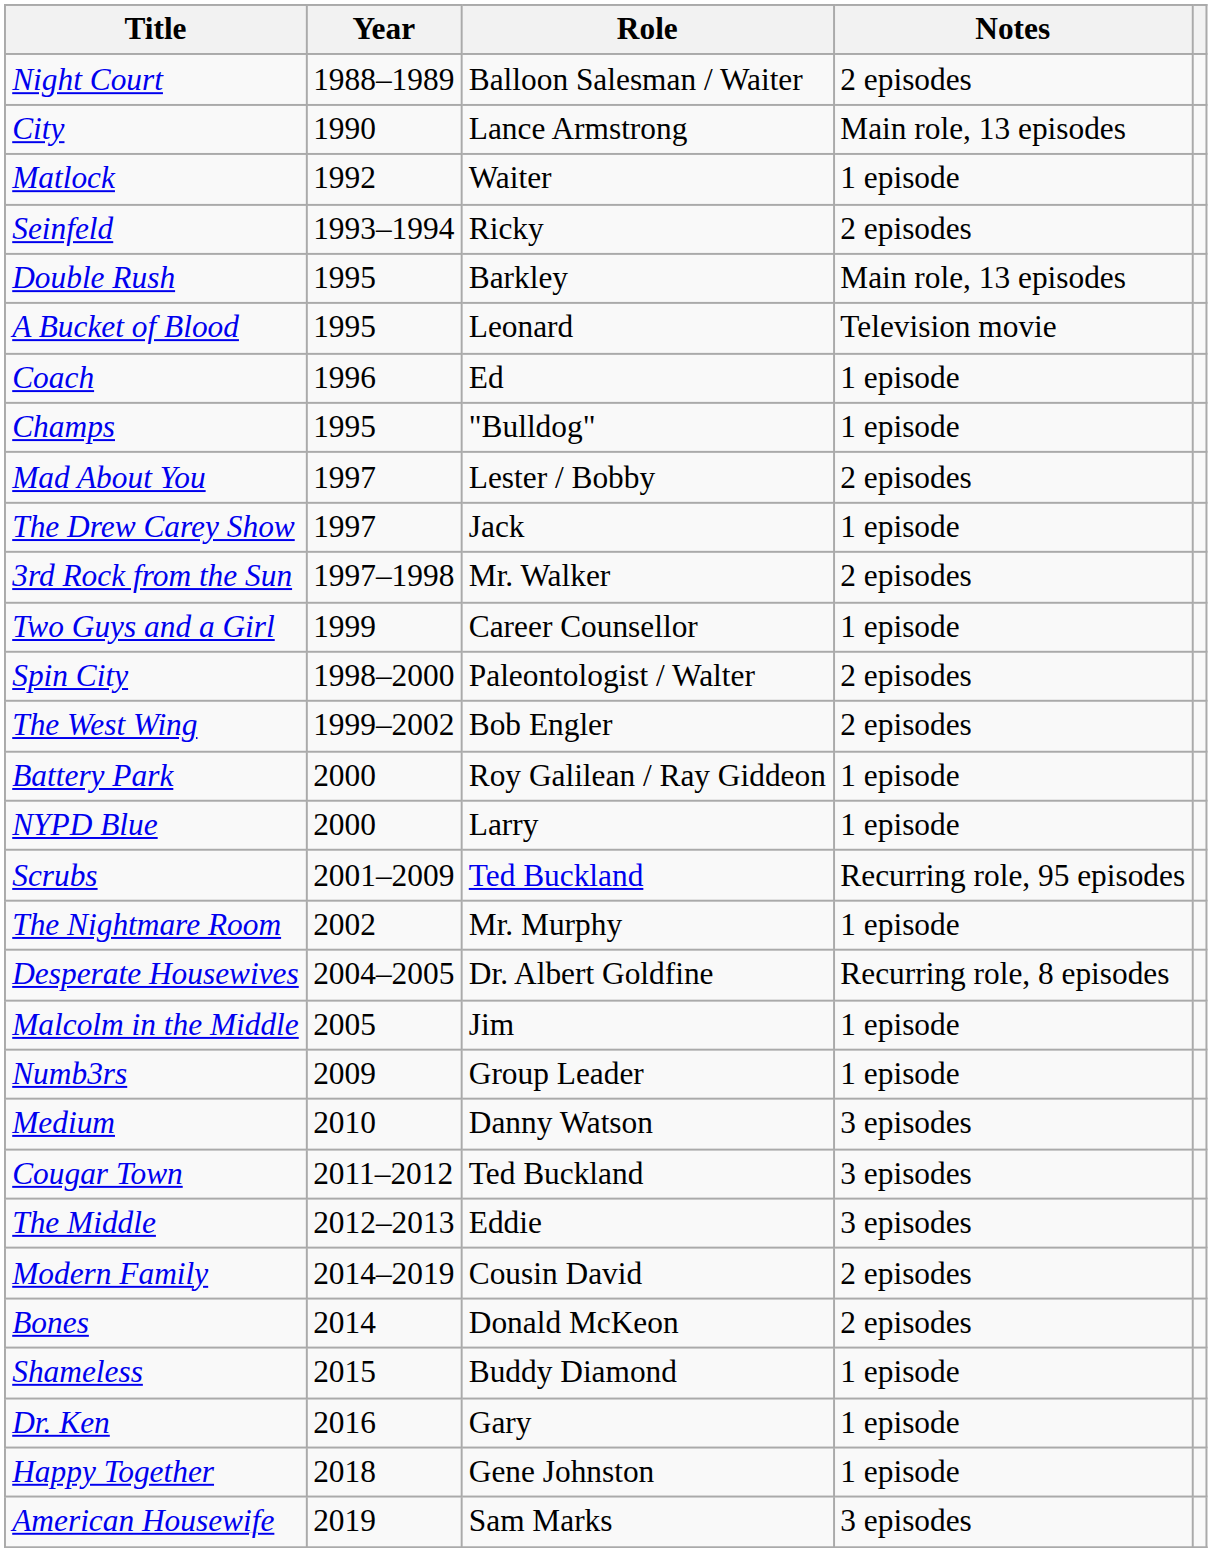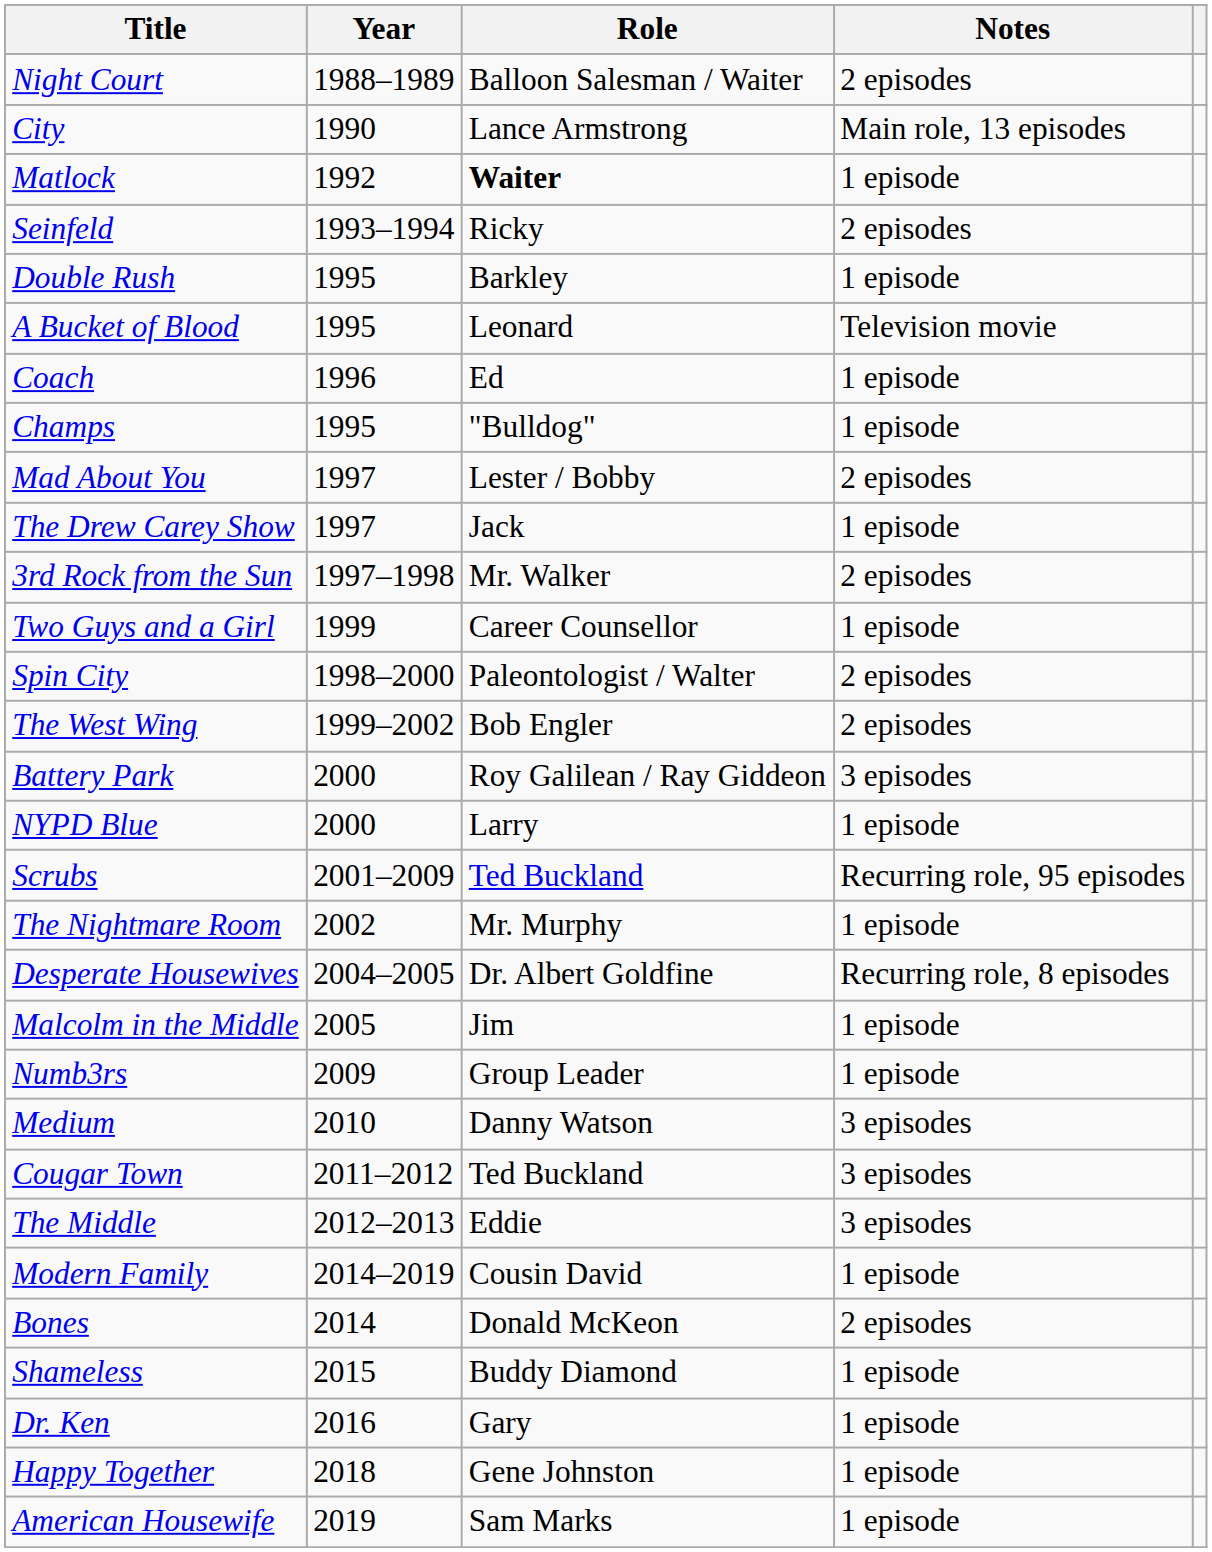Matlock | Role: normal -> bold
Double Rush | Notes: Main role, 13 episodes -> 1 episode
Battery Park | Notes: 1 episode -> 3 episodes
Modern Family | Notes: 2 episodes -> 1 episode
American Housewife | Notes: 3 episodes -> 1 episode
